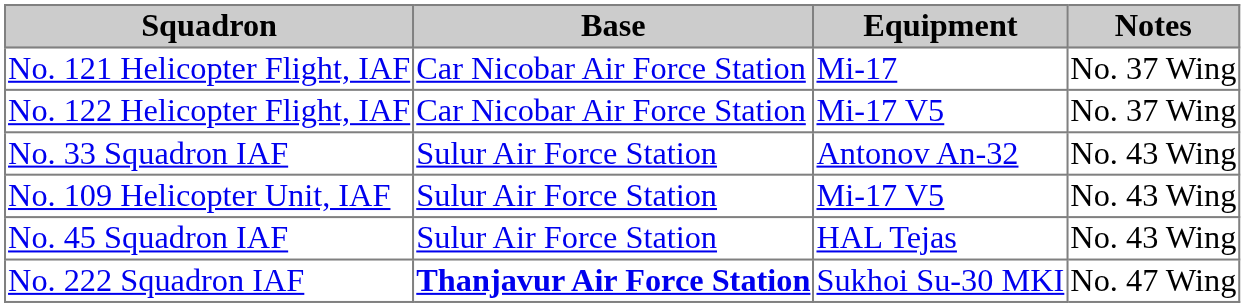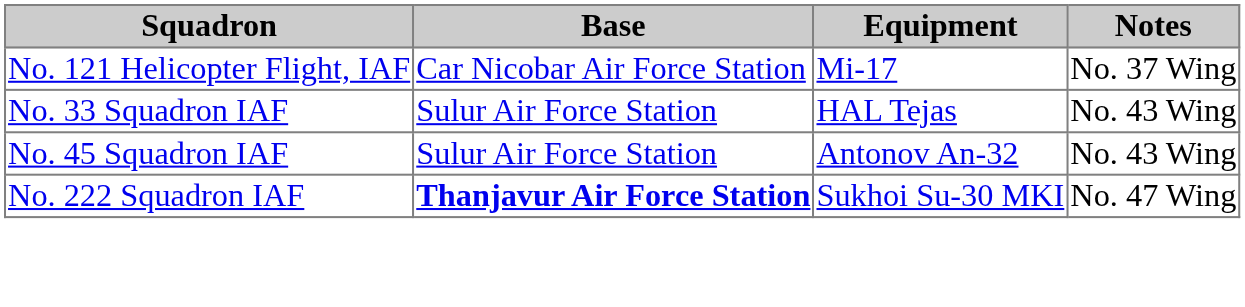- row: No. 122 Helicopter Flight, IAF | Car Nicobar Air Force Station | Mi-17 V5 | No. 37 Wing
No. 33 Squadron IAF | Equipment: Antonov An-32 -> HAL Tejas
- row: No. 109 Helicopter Unit, IAF | Sulur Air Force Station | Mi-17 V5 | No. 43 Wing
No. 45 Squadron IAF | Equipment: HAL Tejas -> Antonov An-32
